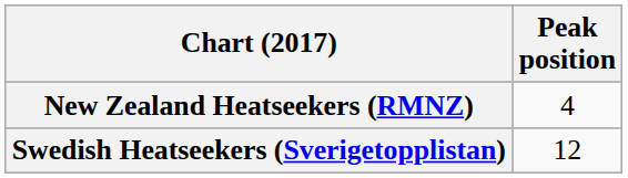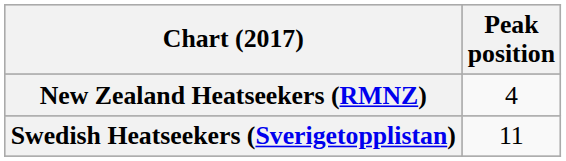Swedish Heatseekers (Sverigetopplistan) | Peak position: 12 -> 11
